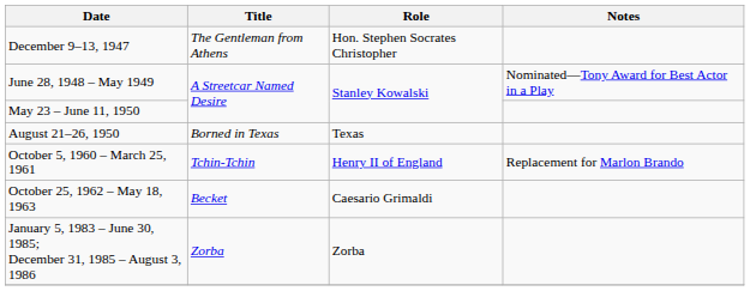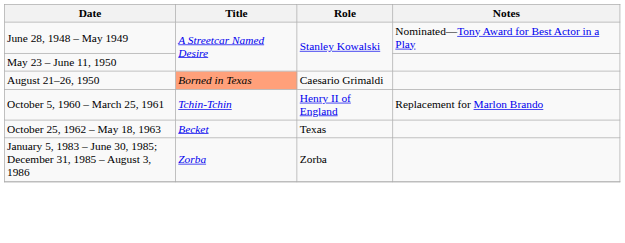- row: December 9–13, 1947 | The Gentleman from Athens | Hon. Stephen Socrates Christopher
August 21–26, 1950 | Title: no background -> lightsalmon background
August 21–26, 1950 | Role: Texas -> Caesario Grimaldi
October 25, 1962 – May 18, 1963 | Role: Caesario Grimaldi -> Texas
